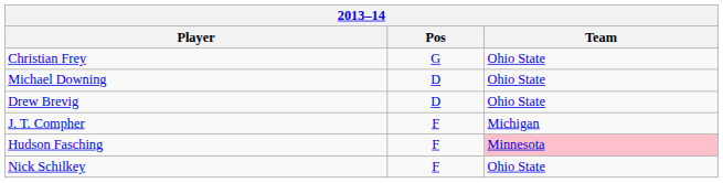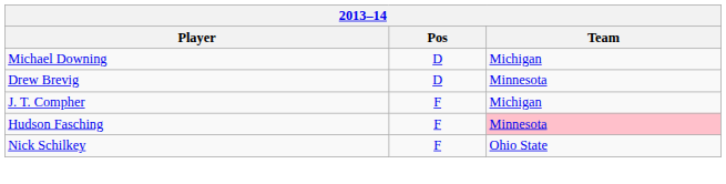- row: Christian Frey | G | Ohio State
Michael Downing | Team: Ohio State -> Michigan
Drew Brevig | Team: Ohio State -> Minnesota
